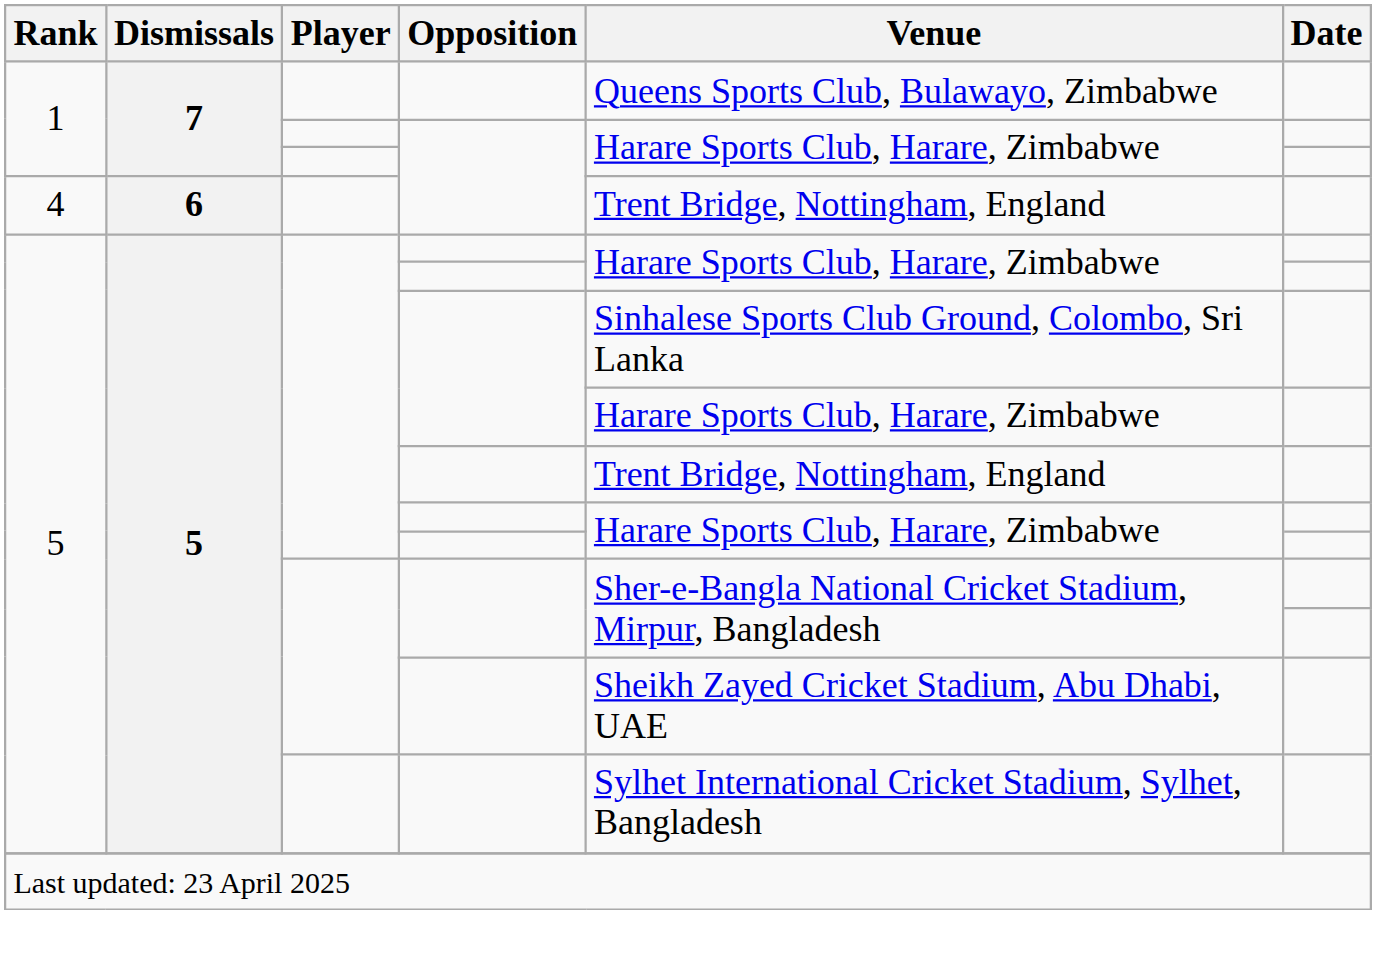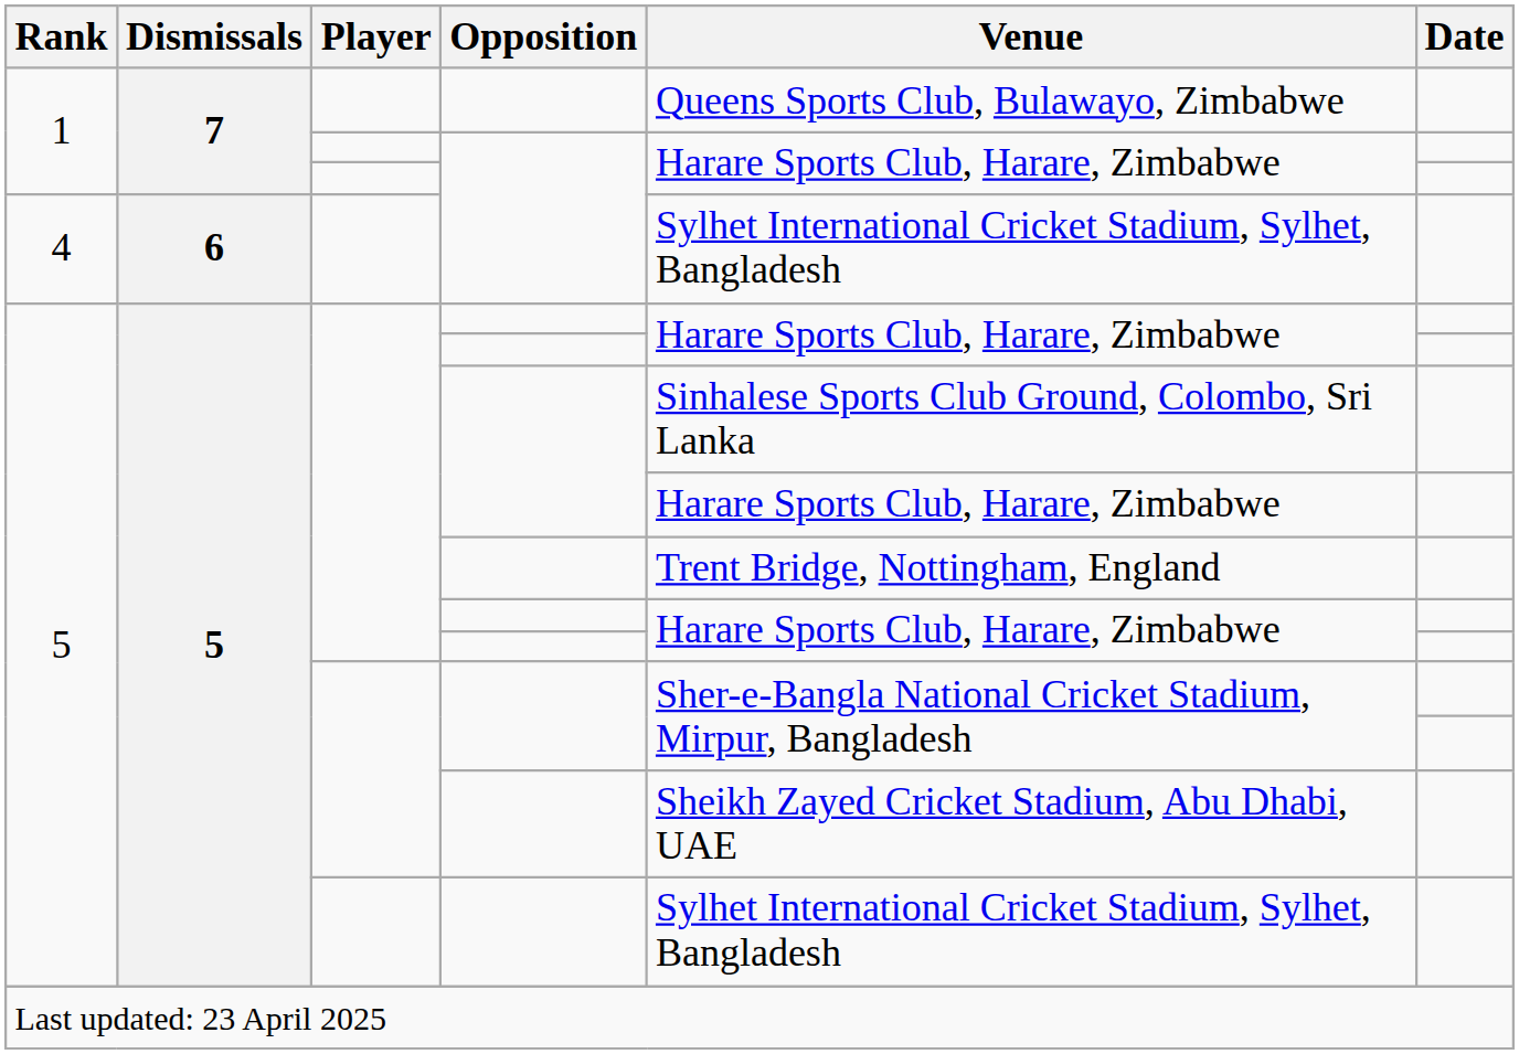4 | Venue: Trent Bridge, Nottingham, England -> Sylhet International Cricket Stadium, Sylhet, Bangladesh
